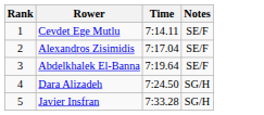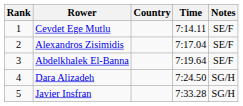+ column: Country
